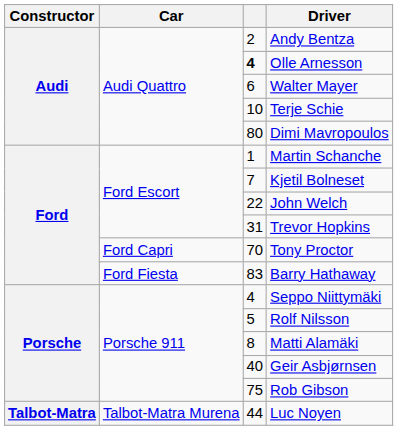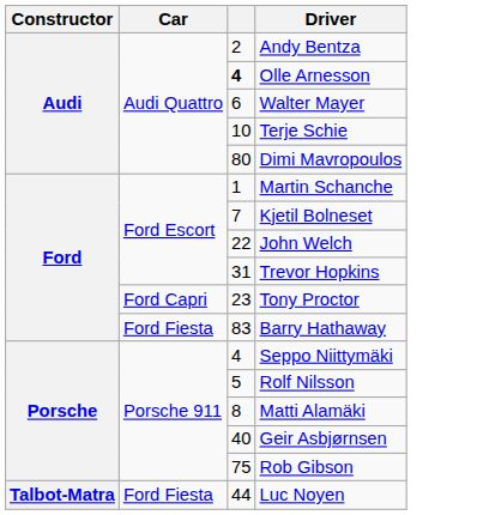Tony Proctor | column 3: 70 -> 23
Luc Noyen | Car: Talbot-Matra Murena -> Ford Fiesta
